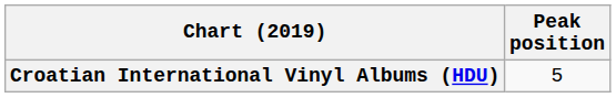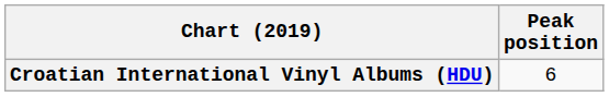Croatian International Vinyl Albums (HDU) | Peak position: 5 -> 6
